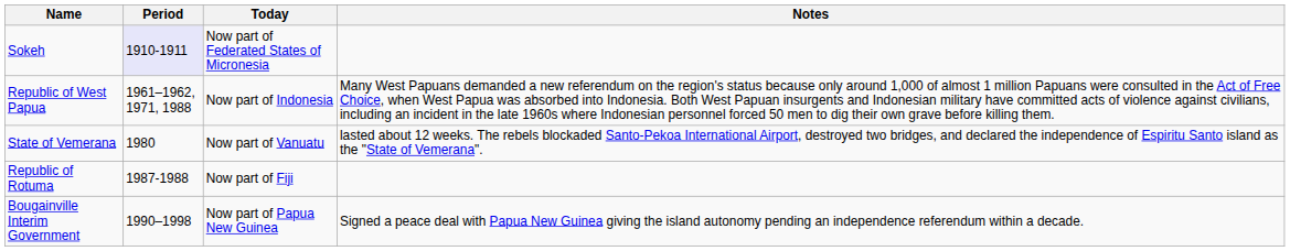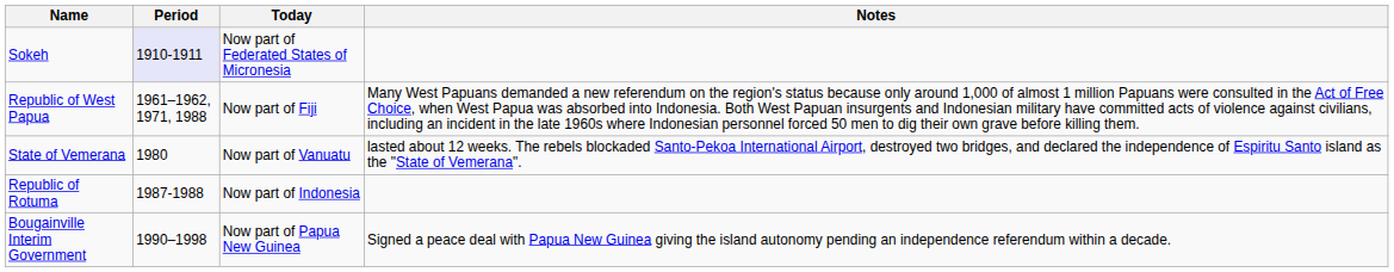Republic of West Papua | Today: Now part of Indonesia -> Now part of Fiji
Republic of Rotuma | Today: Now part of Fiji -> Now part of Indonesia
